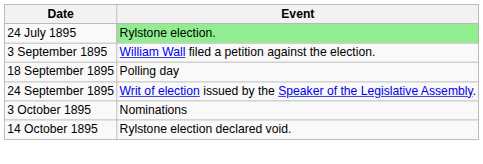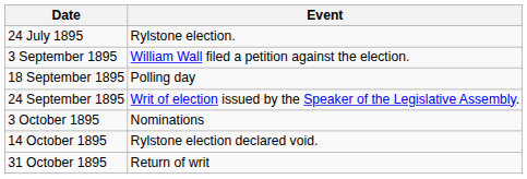24 July 1895 | Event: lightgreen background -> no background
+ row: 31 October 1895 | Return of writ
